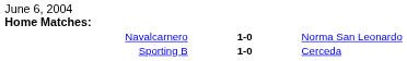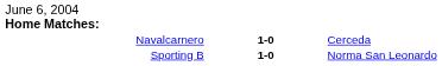Navalcarnero | column 3: Norma San Leonardo -> Cerceda
Sporting B | column 3: Cerceda -> Norma San Leonardo
